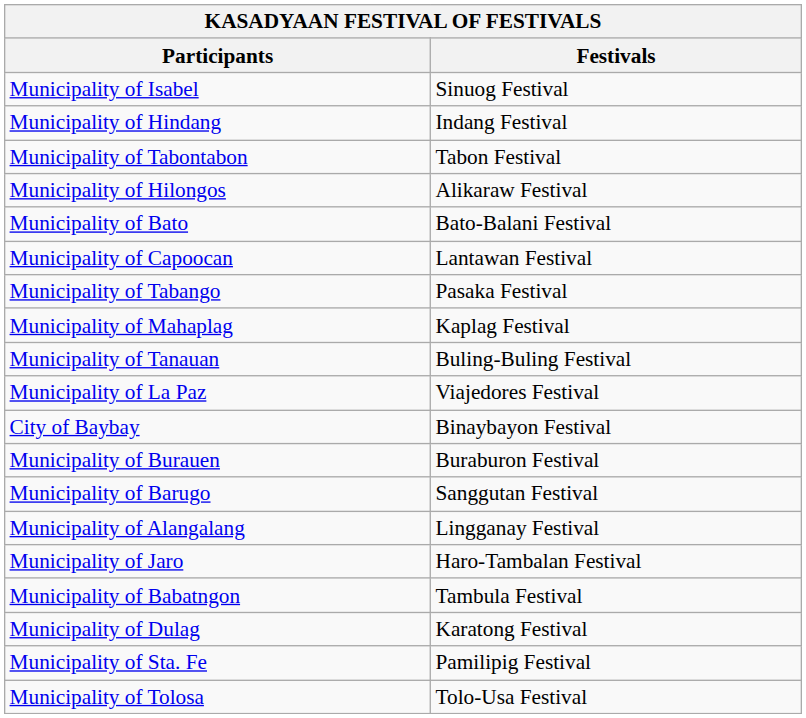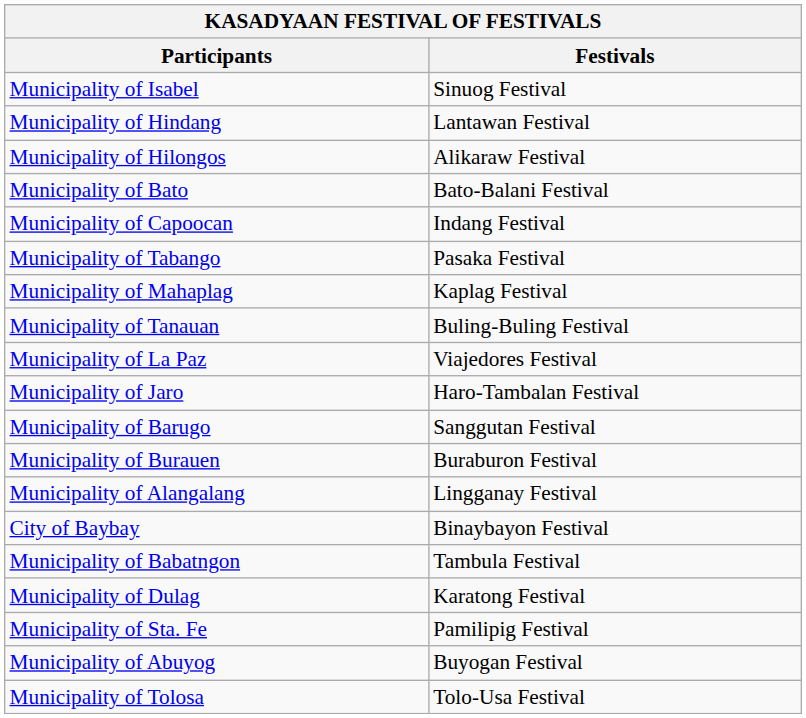Municipality of Hindang | Festivals: Indang Festival -> Lantawan Festival
- row: Municipality of Tabontabon | Tabon Festival
Municipality of Capoocan | Festivals: Lantawan Festival -> Indang Festival
rows swapped: City of Baybay <-> Municipality of Jaro
rows swapped: Municipality of Barugo <-> Municipality of Burauen
+ row: Municipality of Abuyog | Buyogan Festival
